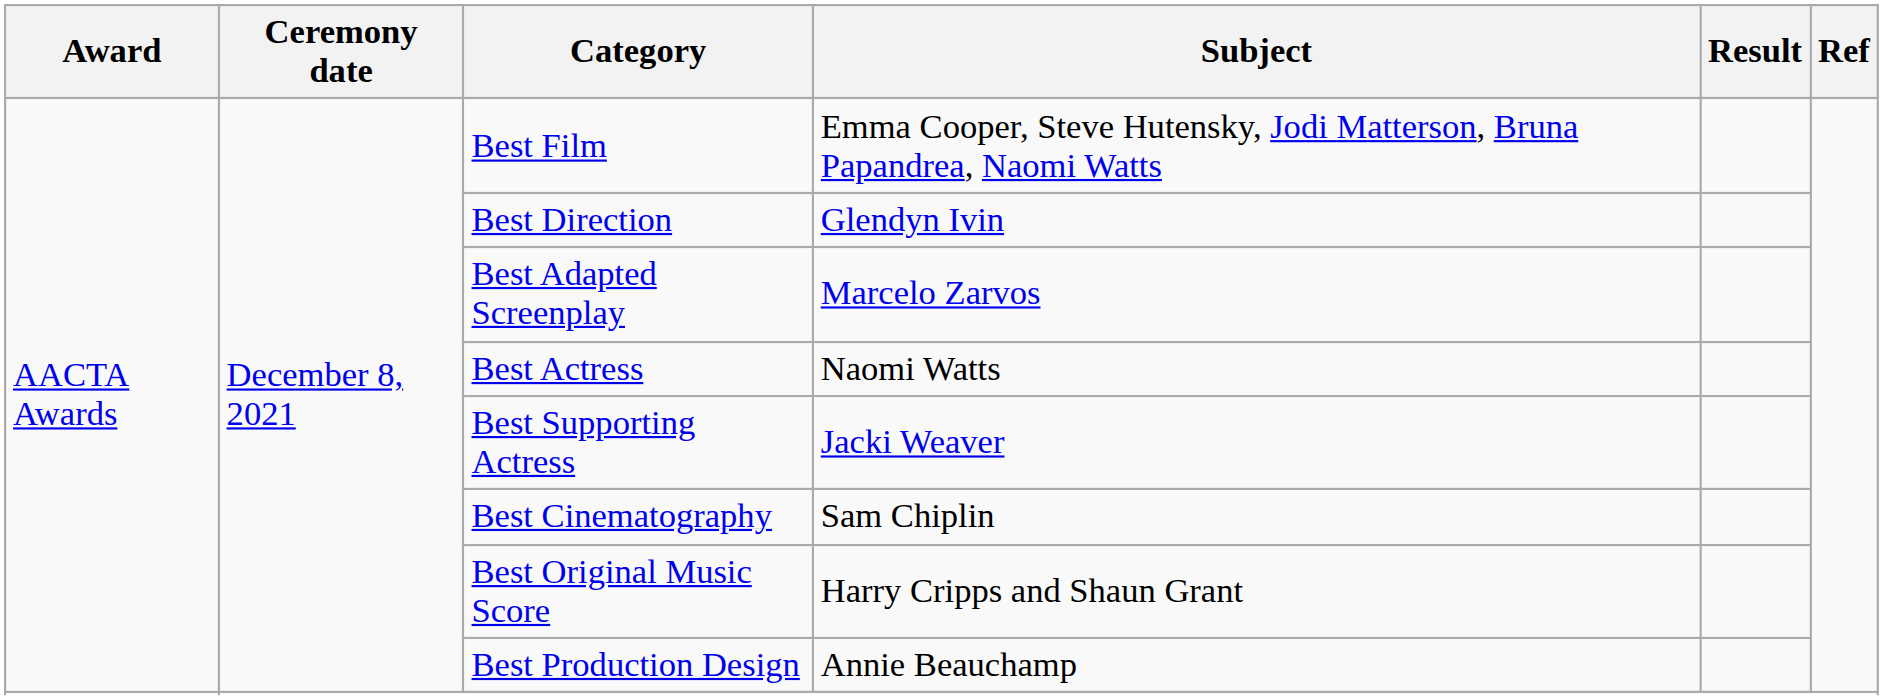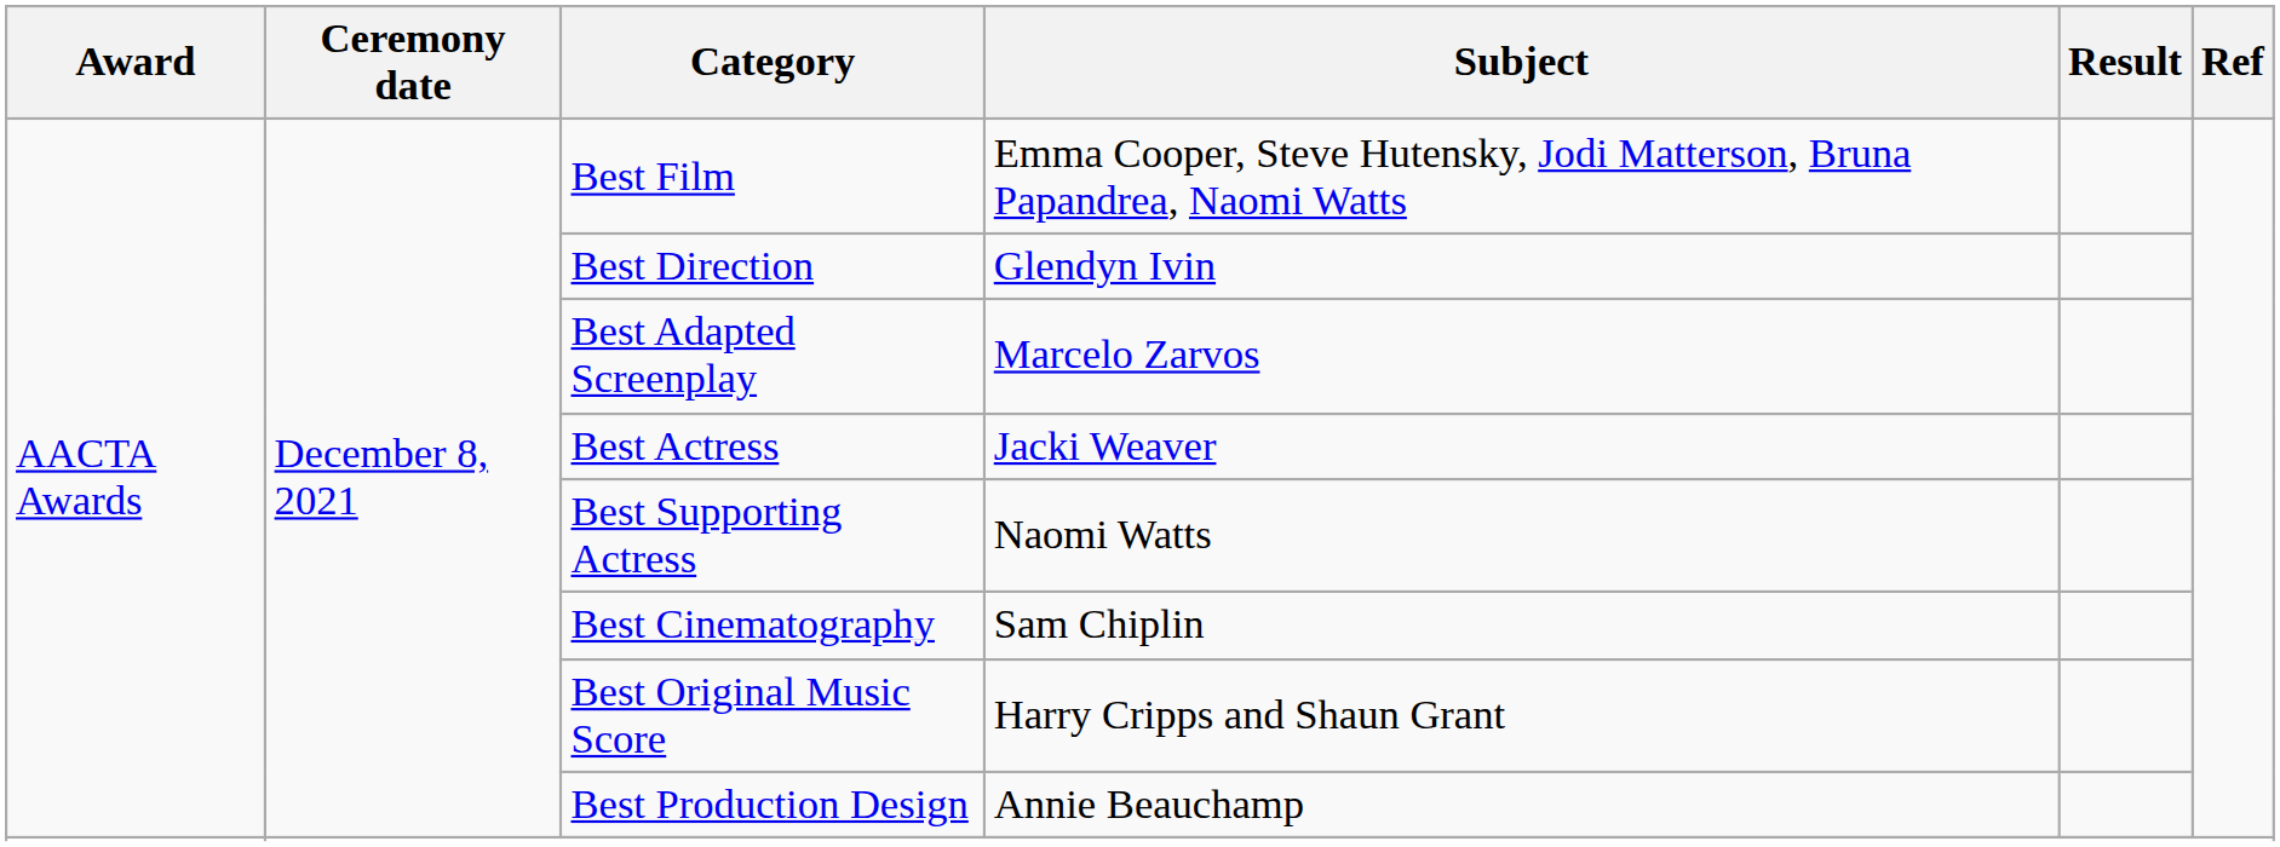Best Actress | Subject: Naomi Watts -> Jacki Weaver
Best Supporting Actress | Subject: Jacki Weaver -> Naomi Watts
